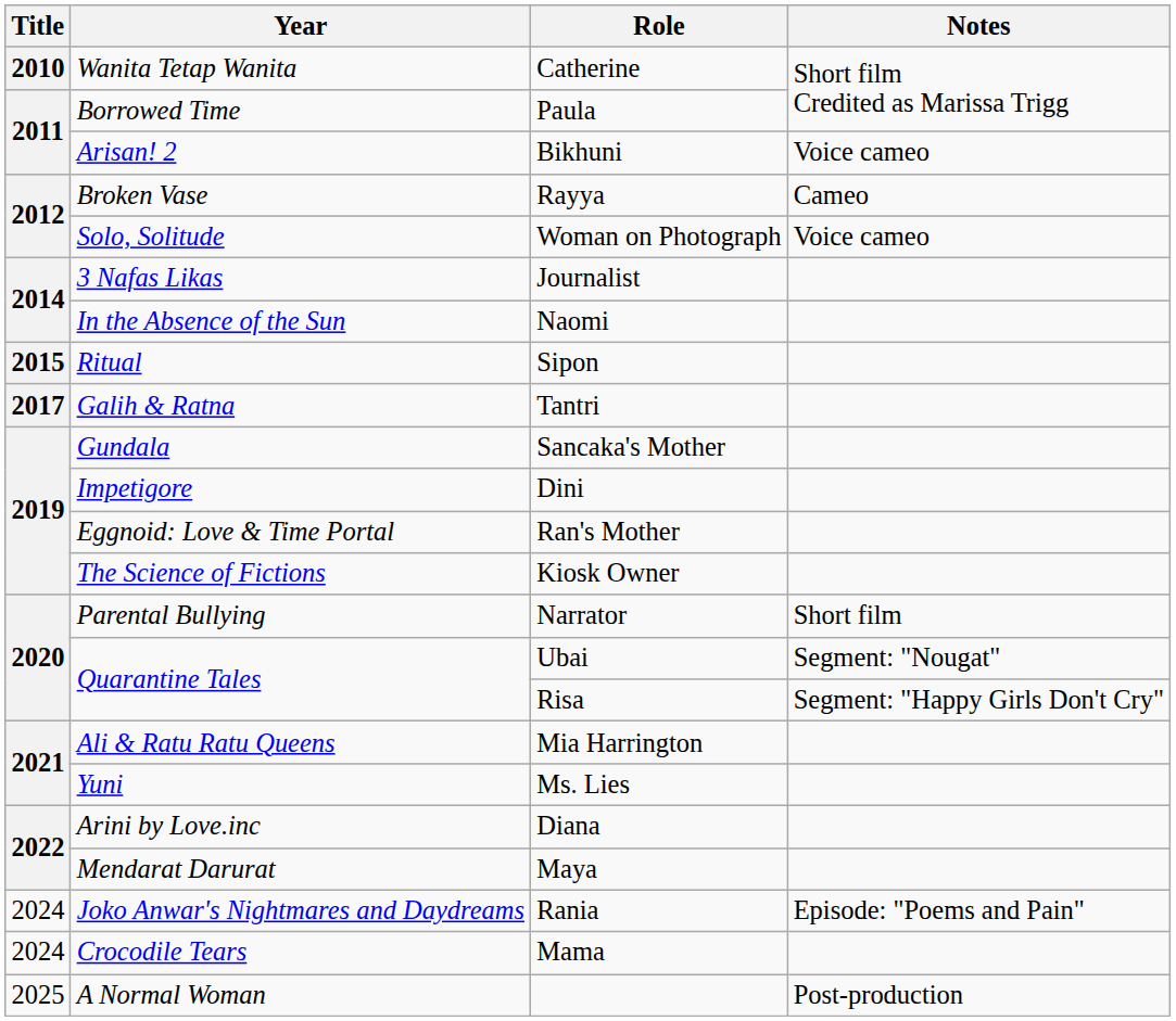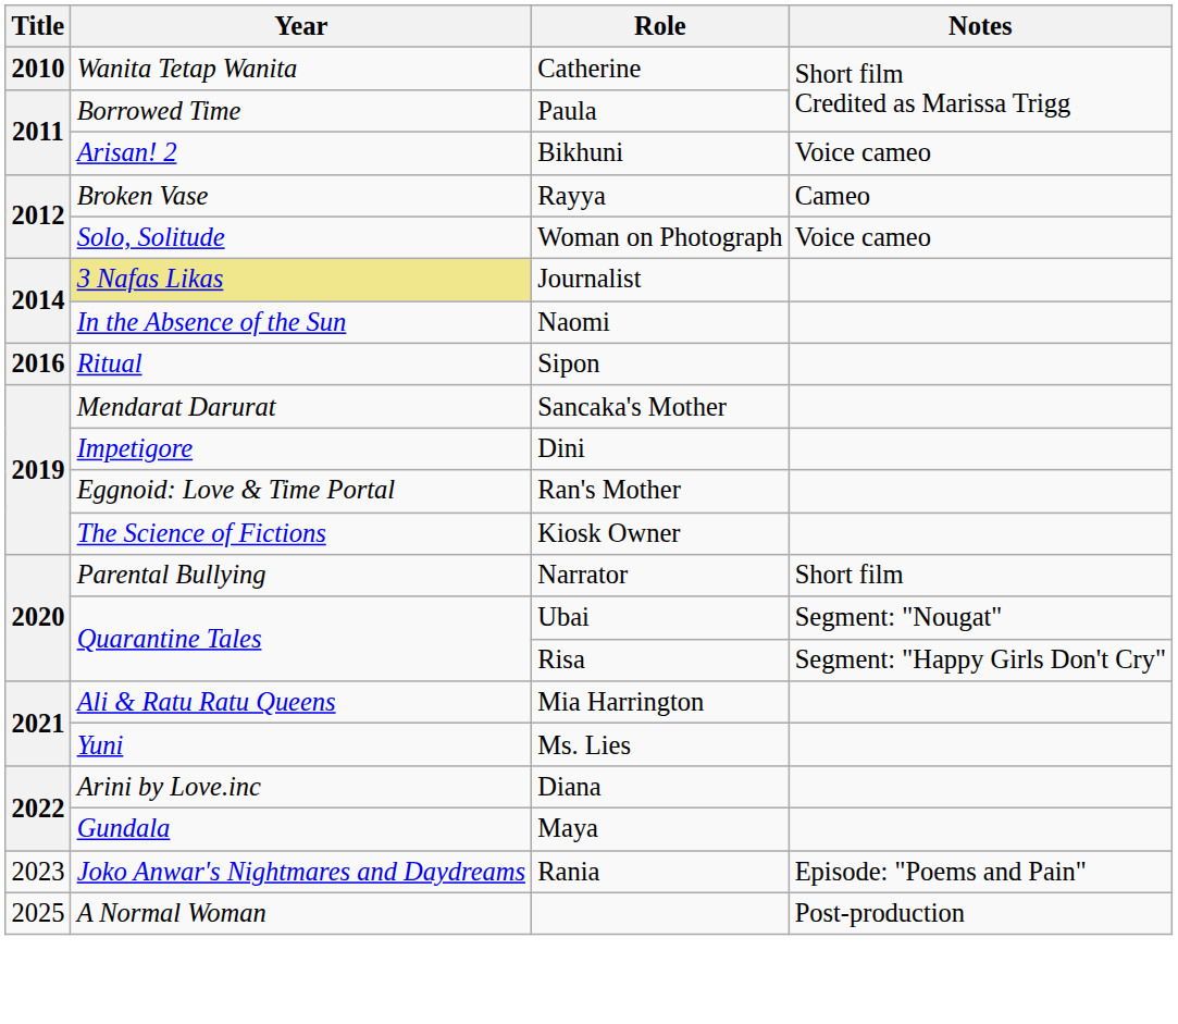Journalist | Year: no background -> khaki background
Sipon | Title: 2015 -> 2016
- row: 2017 | Galih & Ratna | Tantri
Sancaka's Mother | Year: Gundala -> Mendarat Darurat
Maya | Year: Mendarat Darurat -> Gundala
Rania | Title: 2024 -> 2023
- row: 2024 | Crocodile Tears | Mama
